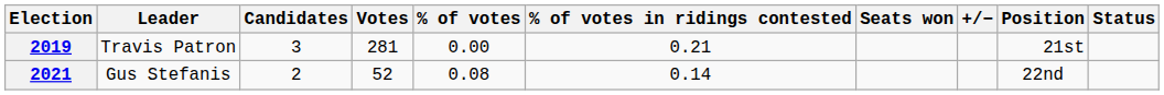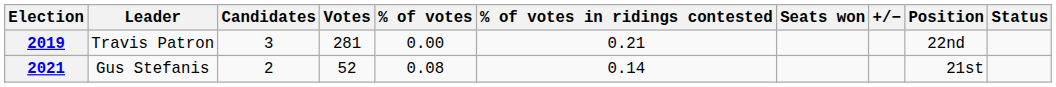2019 | Position: 21st -> 22nd
2021 | Position: 22nd -> 21st
